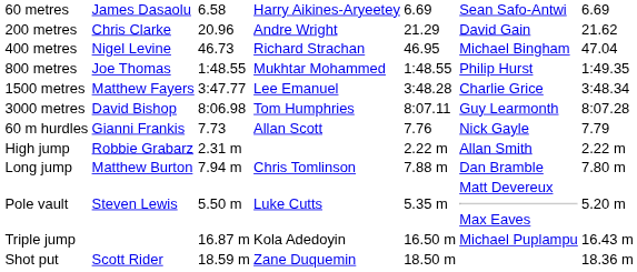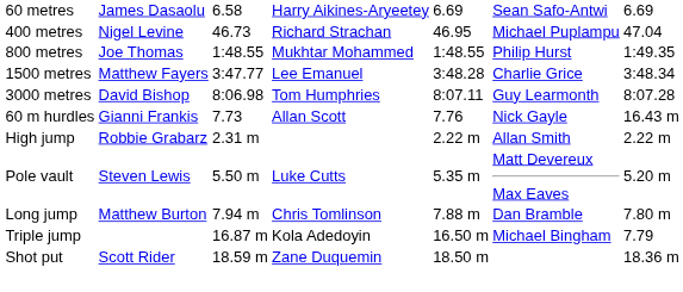- row: 200 metres | Chris Clarke | 20.96 | Andre Wright | 21.29 | David Gain | 21.62
400 metres | column 6: Michael Bingham -> Michael Puplampu
60 m hurdles | column 7: 7.79 -> 16.43 m
rows swapped: Pole vault <-> Long jump
Triple jump | column 6: Michael Puplampu -> Michael Bingham
Triple jump | column 7: 16.43 m -> 7.79
